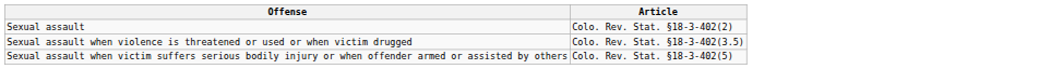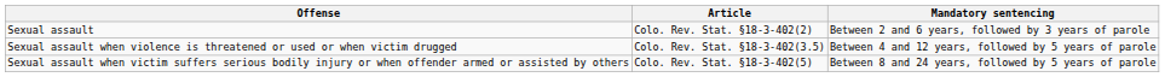+ column: Mandatory sentencing | Between 2 and 6 years, followed by 3 years of parole | Between 4 and 12 years, followed by 5 years of parole | Between 8 and 24 years, followed by 5 years of parole
